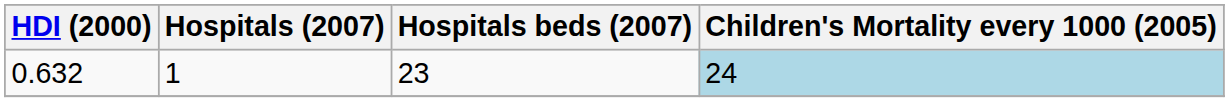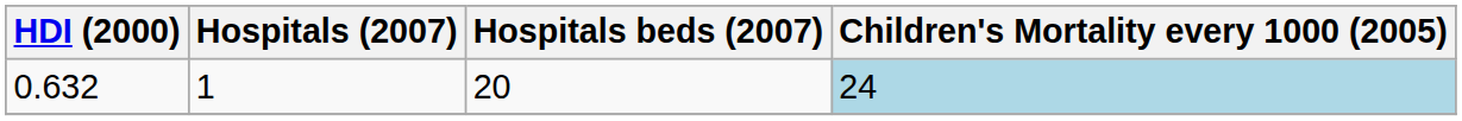0.632 | Hospitals beds (2007): 23 -> 20
